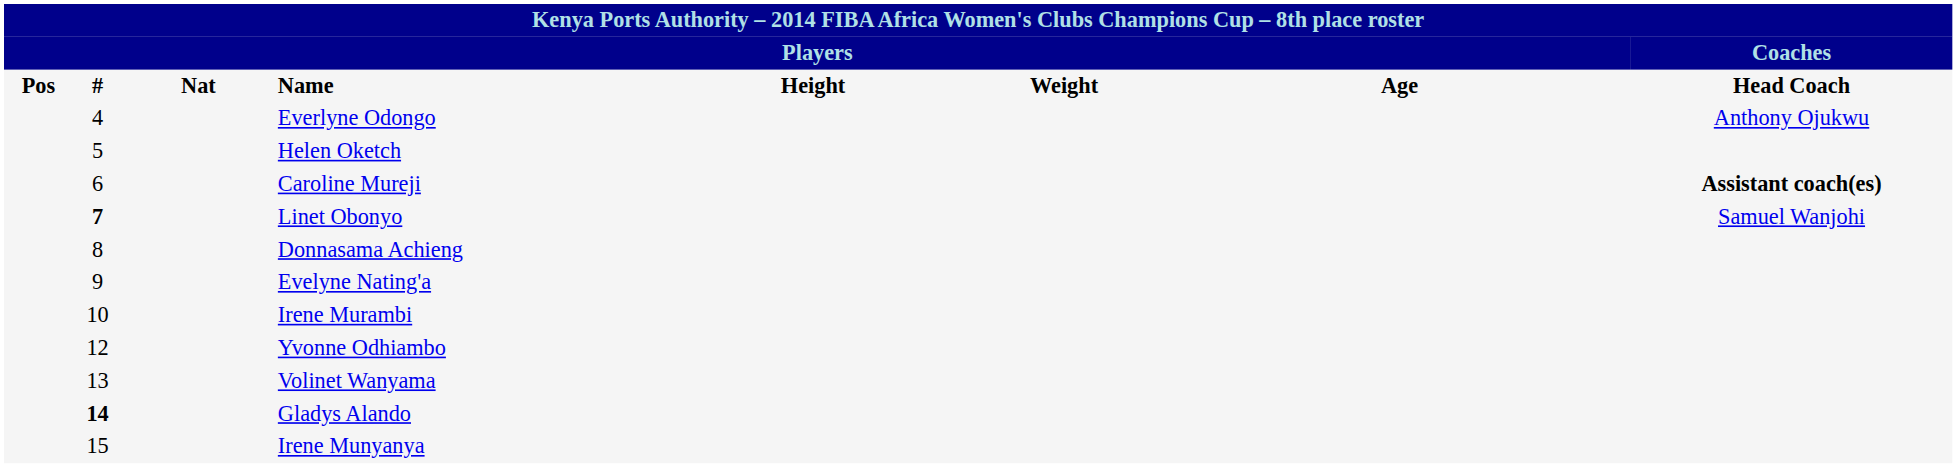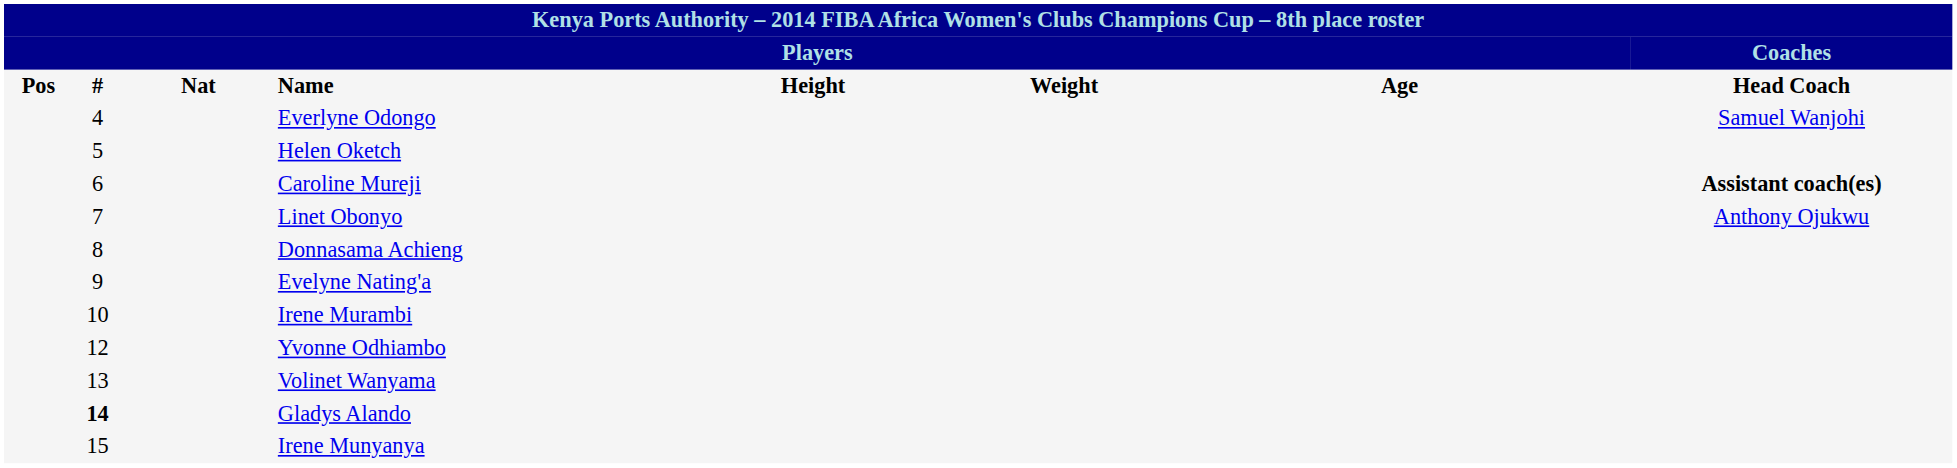Everlyne Odongo | column 8: Anthony Ojukwu -> Samuel Wanjohi
Linet Obonyo | column 2: bold -> normal
Linet Obonyo | column 8: Samuel Wanjohi -> Anthony Ojukwu
